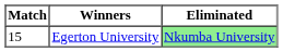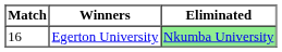Egerton University | Match: 15 -> 16
